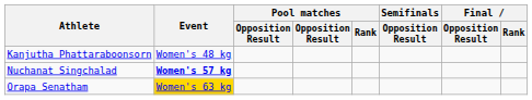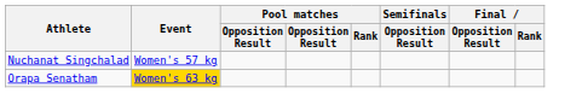- row: Kanjutha Phattaraboonsorn | Women's 48 kg
Nuchanat Singchalad | Event: bold -> normal
